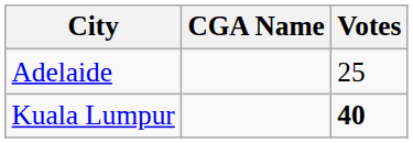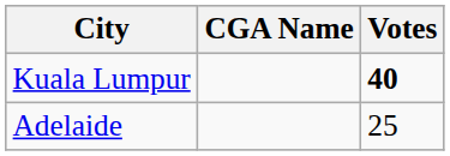rows swapped: Kuala Lumpur <-> Adelaide
